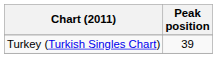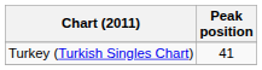Turkey (Turkish Singles Chart) | Peak position: 39 -> 41
